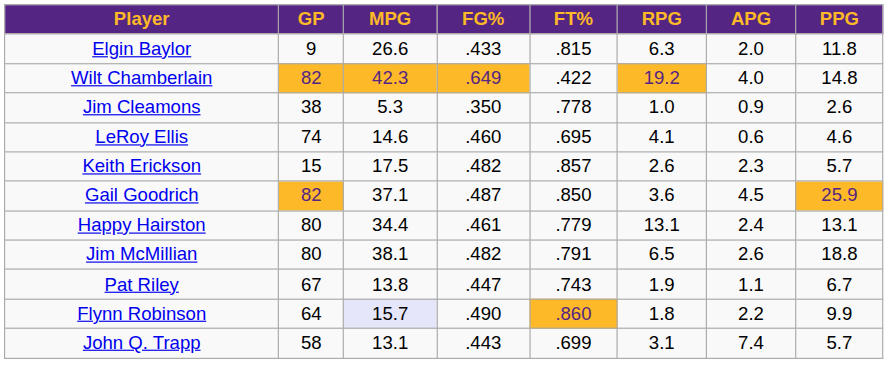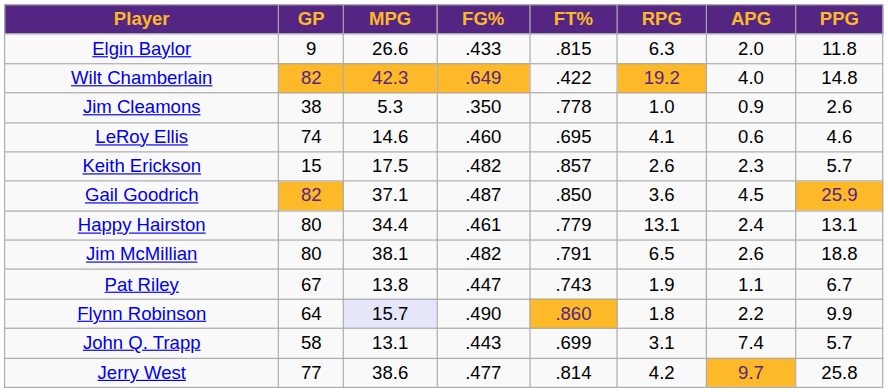+ row: Jerry West | 77 | 38.6 | .477 | .814 | 4.2 | 9.7 | 25.8
